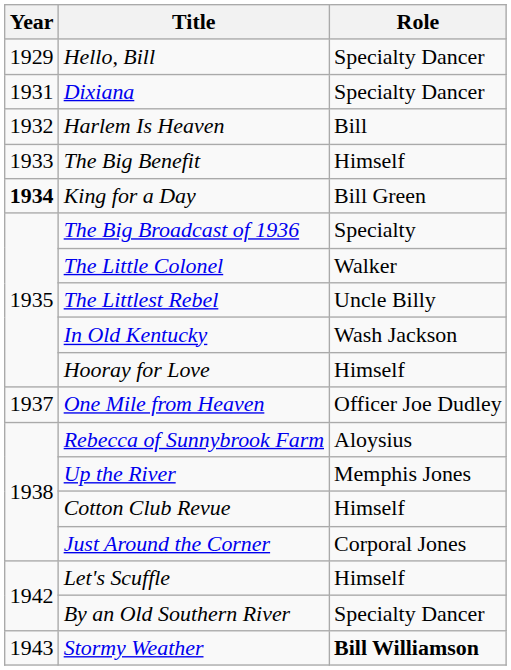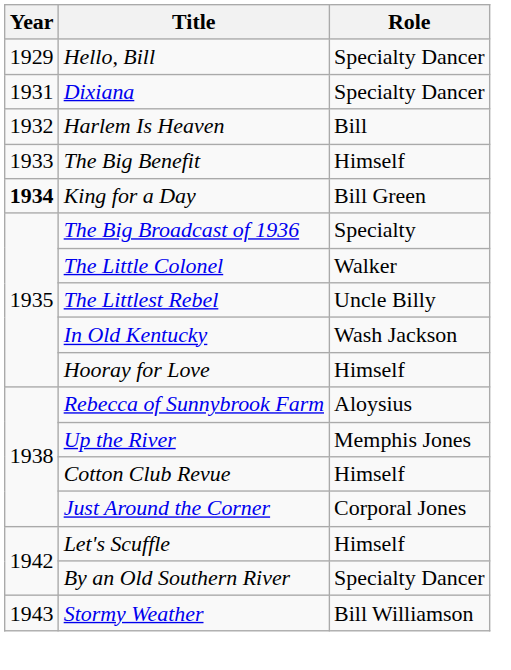- row: 1937 | One Mile from Heaven | Officer Joe Dudley
Stormy Weather | Role: bold -> normal
